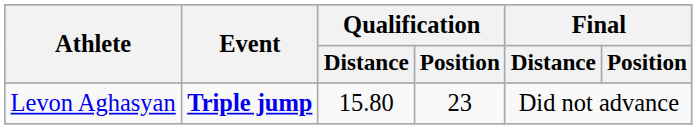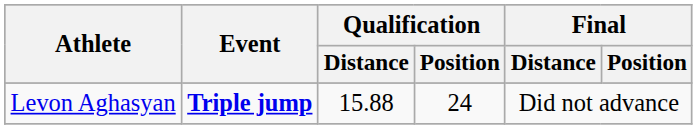Levon Aghasyan | Qualification / Distance: 15.80 -> 15.88
Levon Aghasyan | Qualification / Position: 23 -> 24
